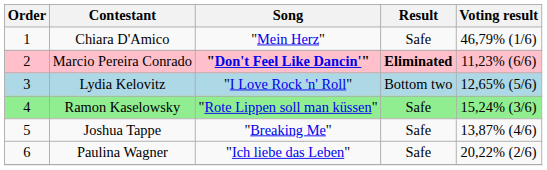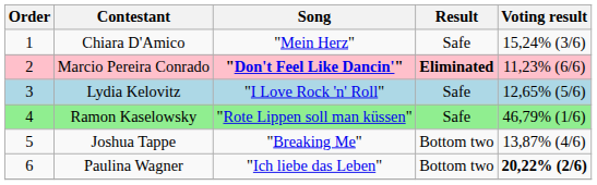Chiara D'Amico | Voting result: 46,79% (1/6) -> 15,24% (3/6)
Lydia Kelovitz | Result: Bottom two -> Safe
Ramon Kaselowsky | Voting result: 15,24% (3/6) -> 46,79% (1/6)
Joshua Tappe | Result: Safe -> Bottom two
Paulina Wagner | Result: Safe -> Bottom two
Paulina Wagner | Voting result: normal -> bold
